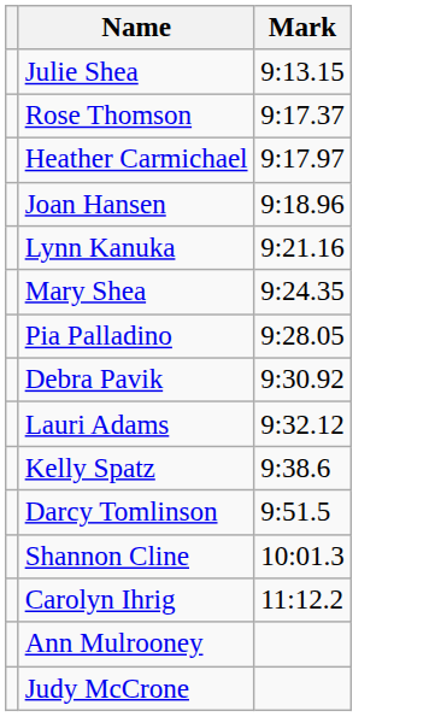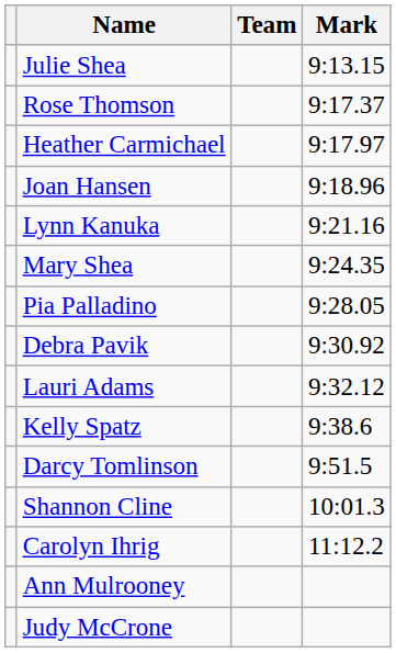+ column: Team
